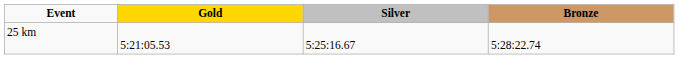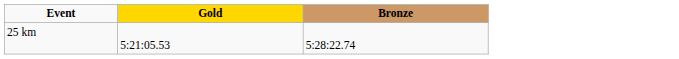- column: Silver | 5:25:16.67
